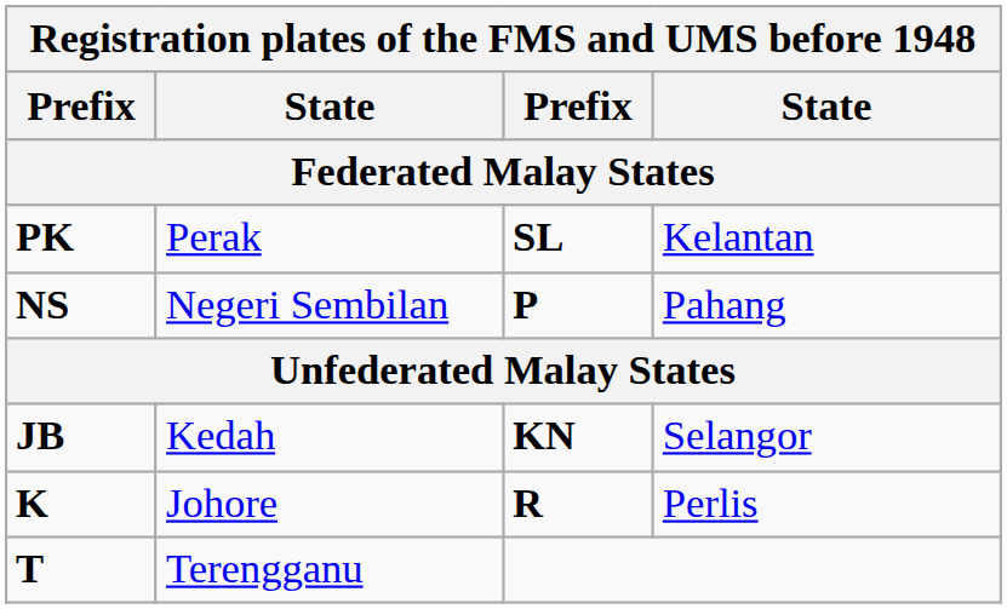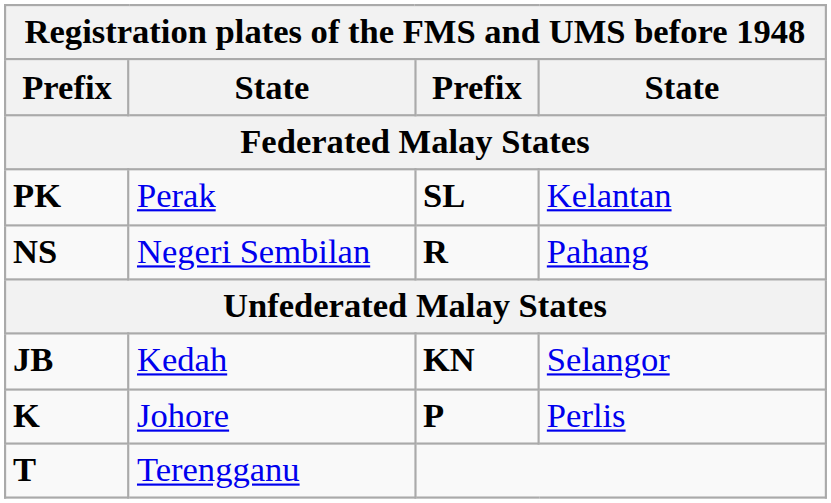NS | column 3: P -> R
K | column 3: R -> P
